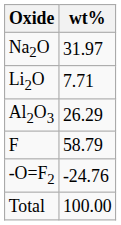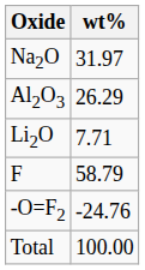rows swapped: Li2O <-> Al2O3
